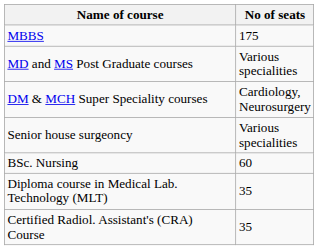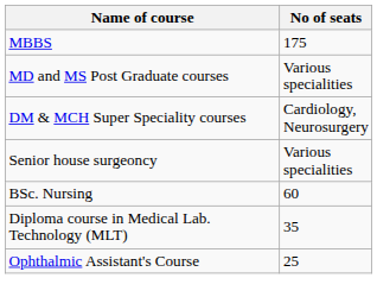- row: Certified Radiol. Assistant's (CRA) Course | 35
+ row: Ophthalmic Assistant's Course | 25
